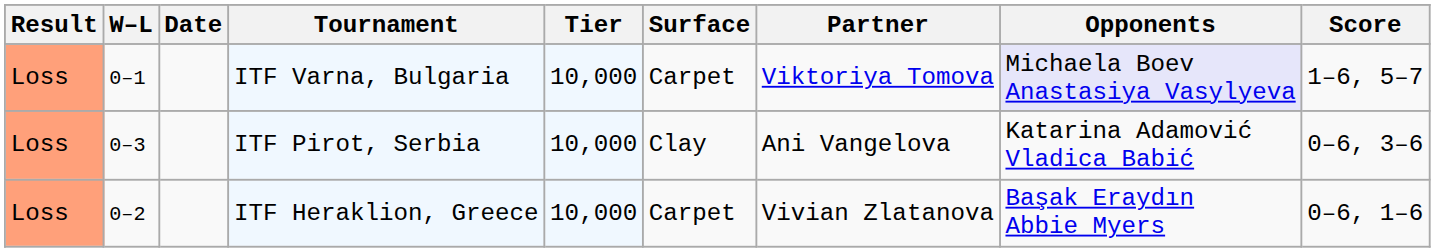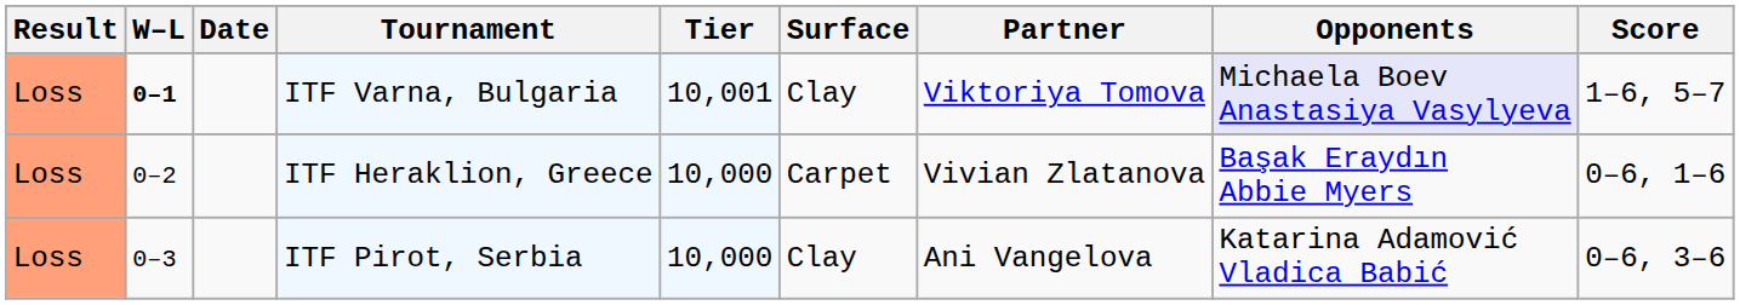ITF Varna, Bulgaria | W–L: normal -> bold
ITF Varna, Bulgaria | Tier: 10,000 -> 10,001
ITF Varna, Bulgaria | Surface: Carpet -> Clay
rows swapped: ITF Heraklion, Greece <-> ITF Pirot, Serbia
